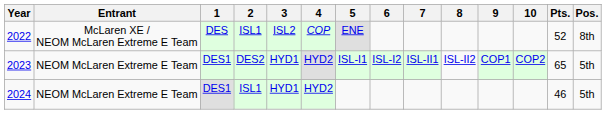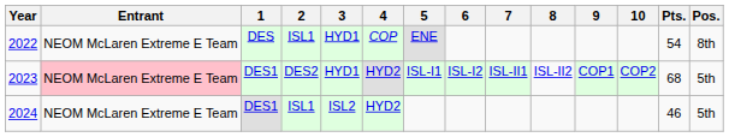2022 | Entrant: McLaren XE / NEOM McLaren Extreme E Team -> NEOM McLaren Extreme E Team
2022 | 3: ISL2 -> HYD1
2022 | Pts.: 52 -> 54
2023 | Entrant: no background -> pink background
2023 | Pts.: 65 -> 68
2024 | 3: HYD1 -> ISL2
